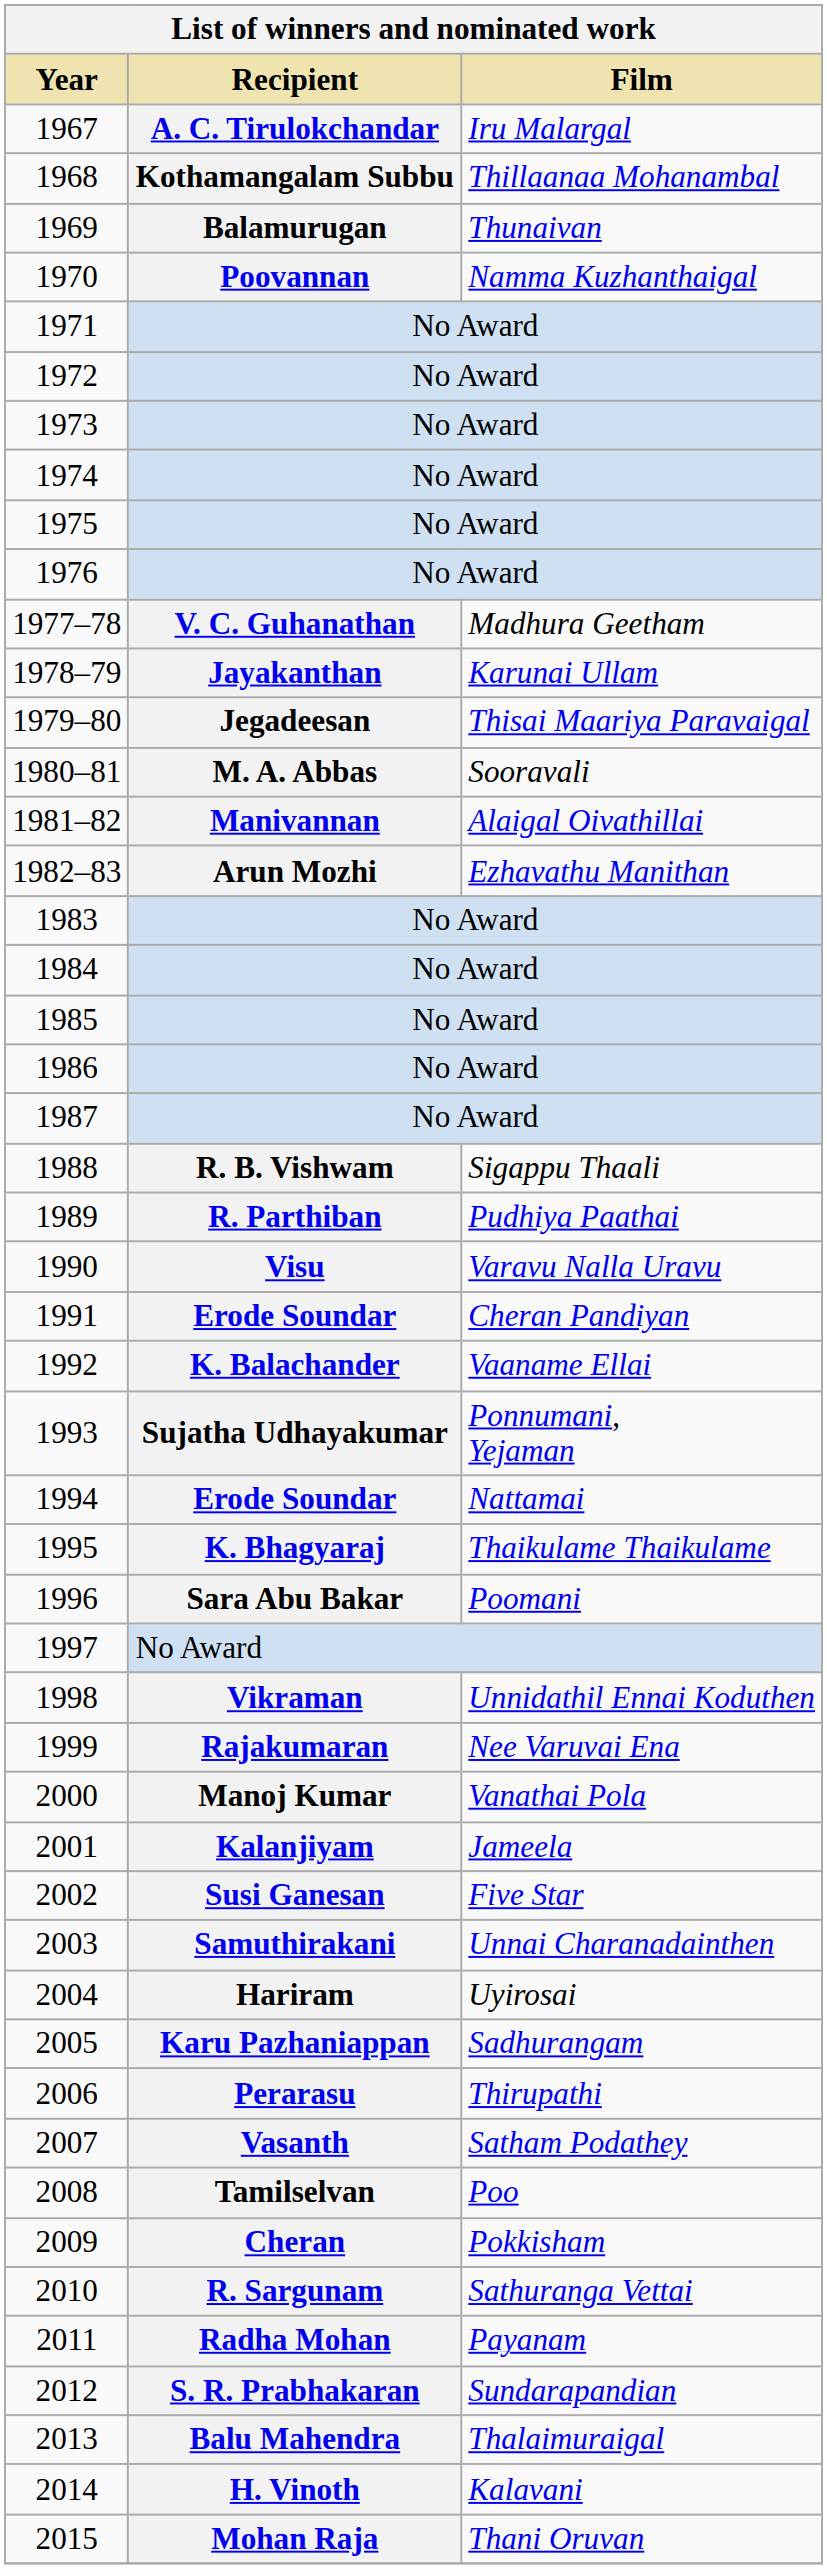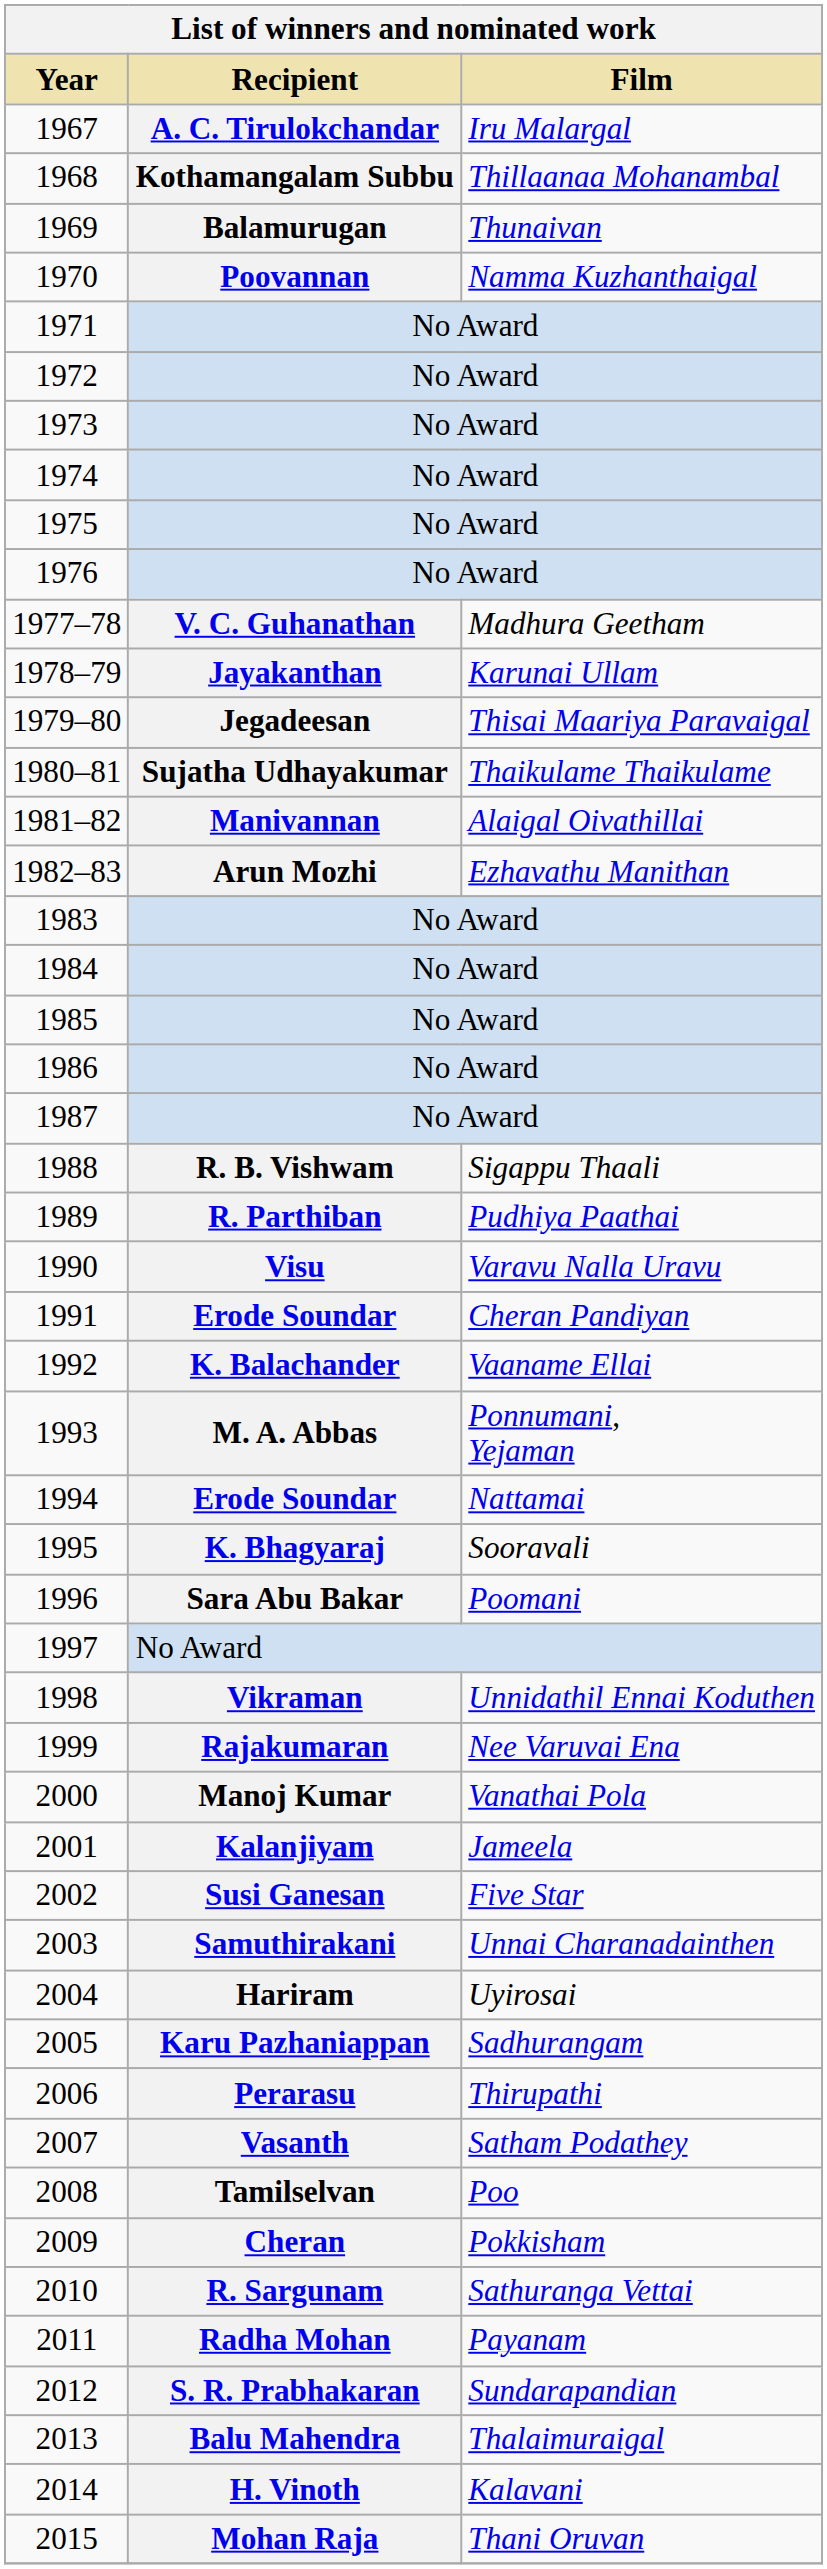1980–81 | Recipient: M. A. Abbas -> Sujatha Udhayakumar
1980–81 | Film: Sooravali -> Thaikulame Thaikulame
1993 | Recipient: Sujatha Udhayakumar -> M. A. Abbas
1995 | Film: Thaikulame Thaikulame -> Sooravali
